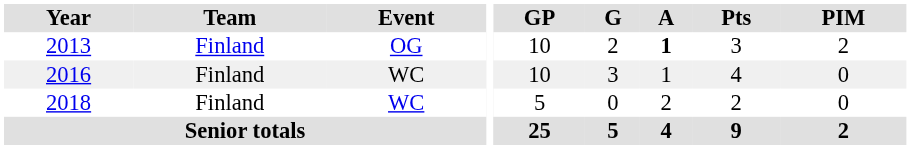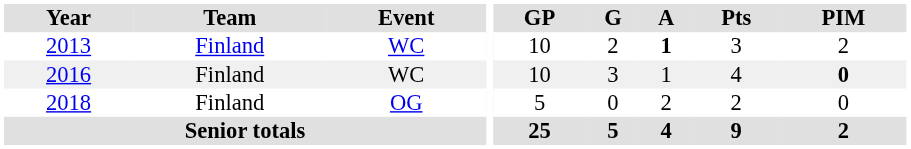2013 | Event: OG -> WC
2016 | PIM: normal -> bold
2018 | Event: WC -> OG
